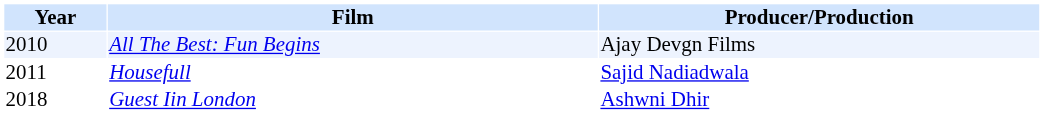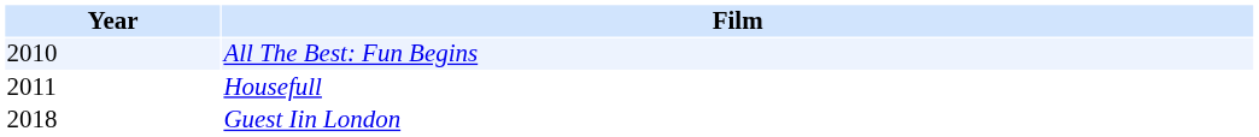- column: Producer/Production | Ajay Devgn Films | Sajid Nadiadwala | Ashwni Dhir
